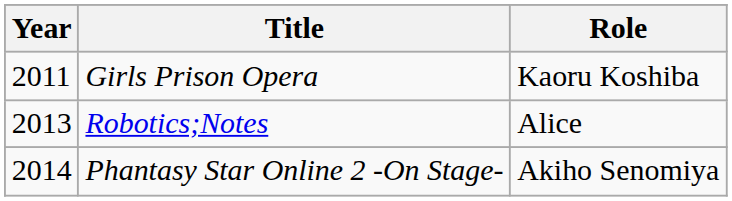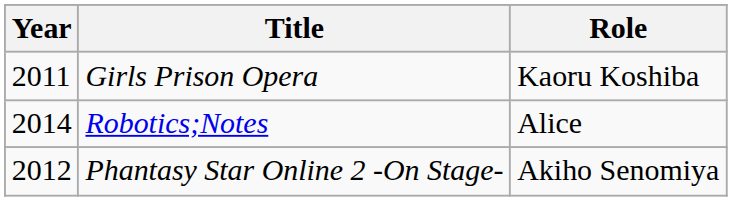Robotics;Notes | Year: 2013 -> 2014
Phantasy Star Online 2 -On Stage- | Year: 2014 -> 2012
